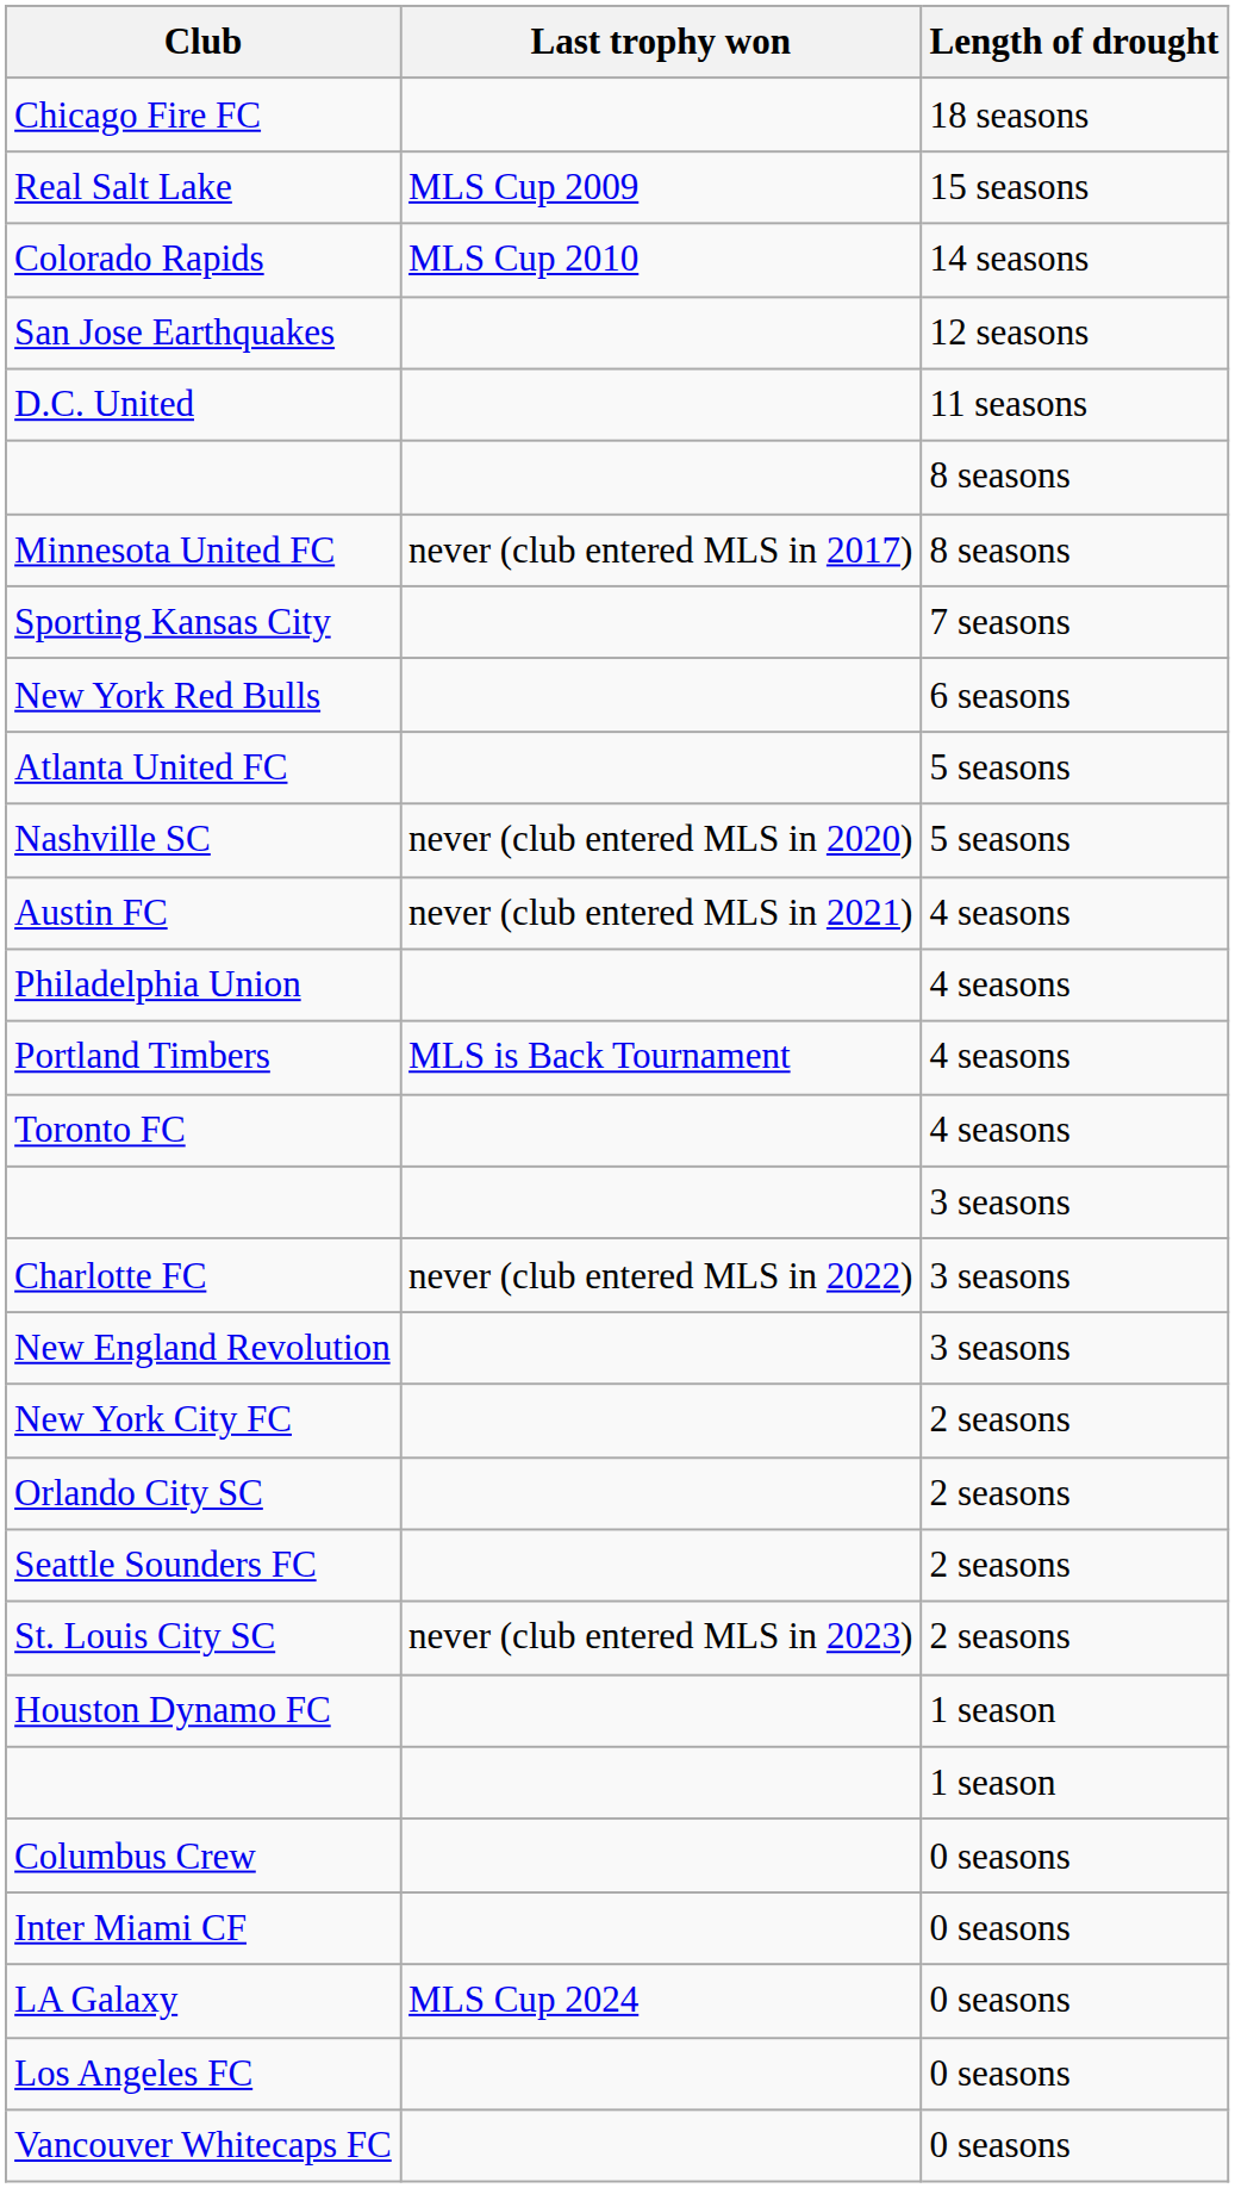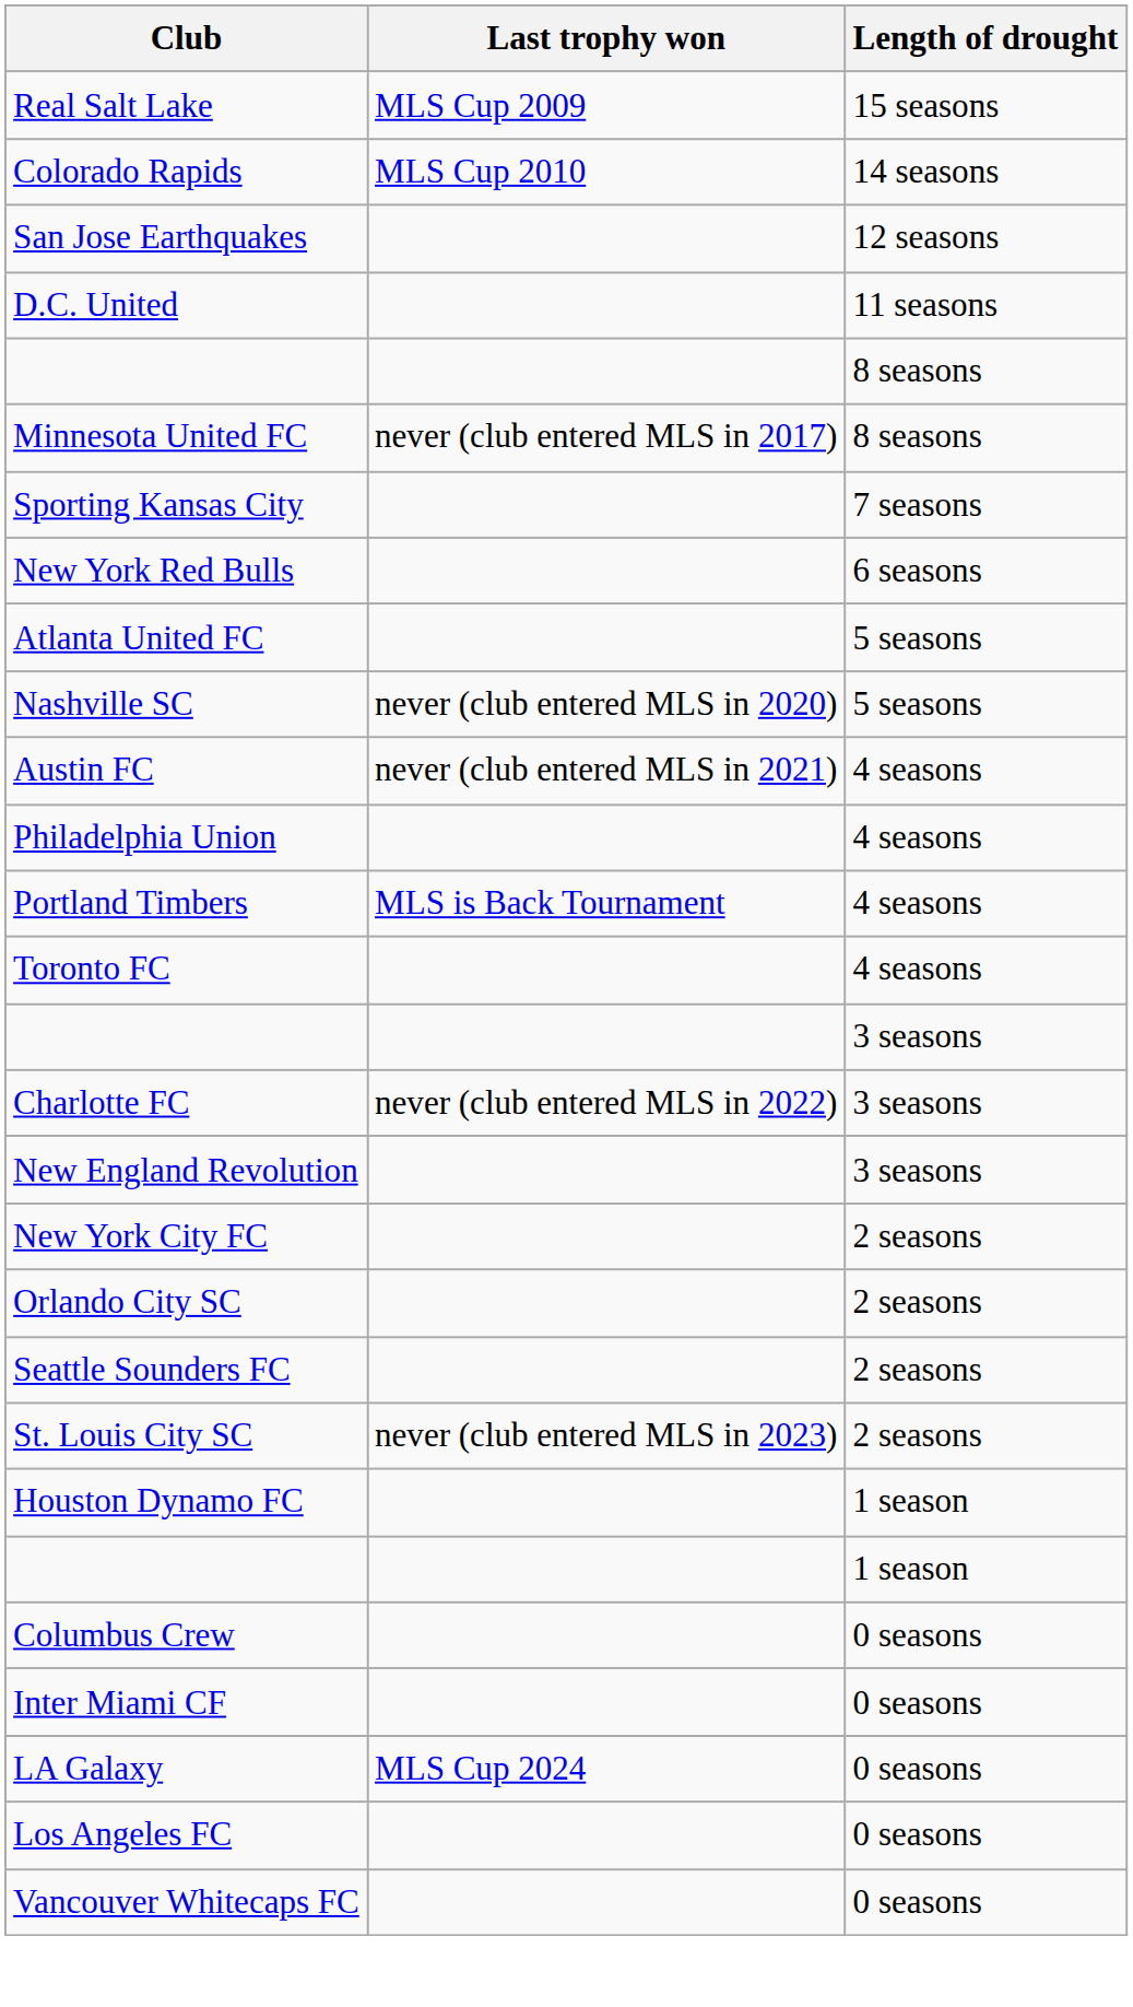- row: Chicago Fire FC | 18 seasons
